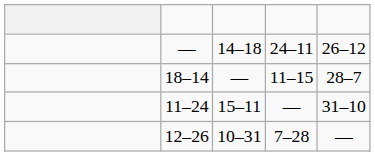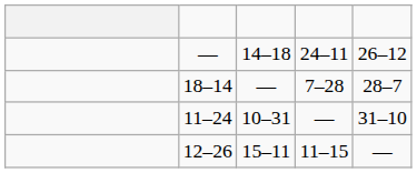18–14 | column 4: 11–15 -> 7–28
11–24 | column 3: 15–11 -> 10–31
12–26 | column 3: 10–31 -> 15–11
12–26 | column 4: 7–28 -> 11–15
